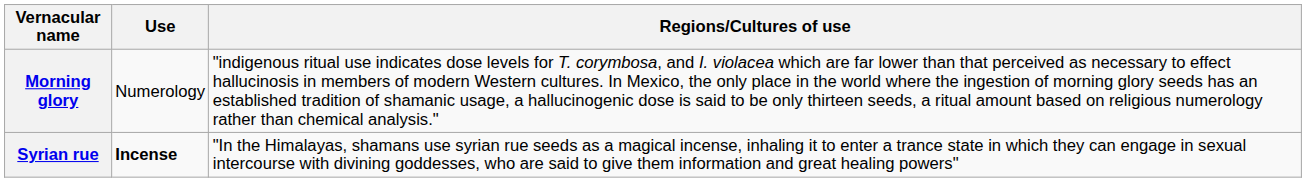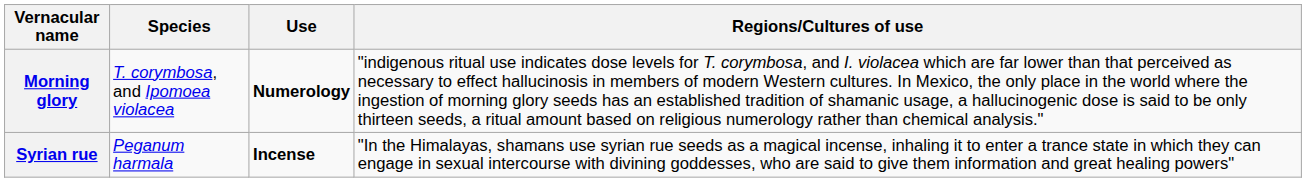+ column: Species | T. corymbosa, and Ipomoea violacea | Peganum harmala
Morning glory | Use: normal -> bold
